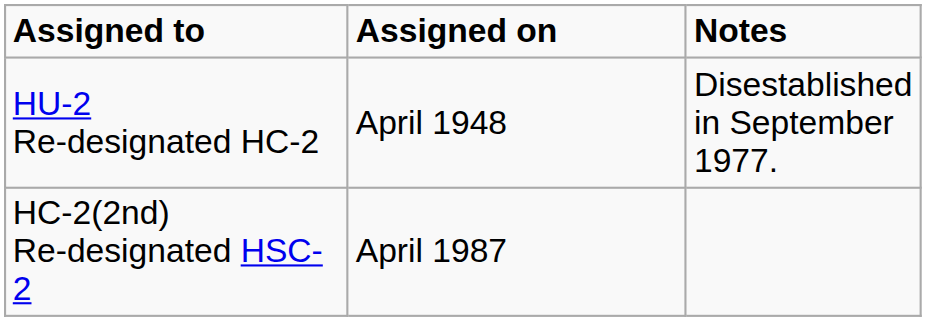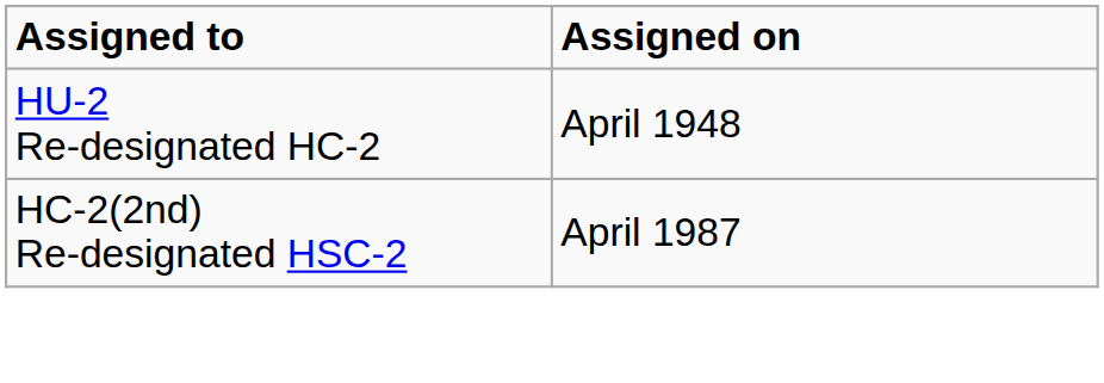- column: Notes | Disestablished in September 1977.
